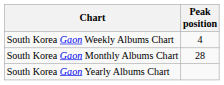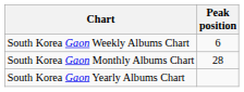South Korea Gaon Weekly Albums Chart | Peak position: 4 -> 6
